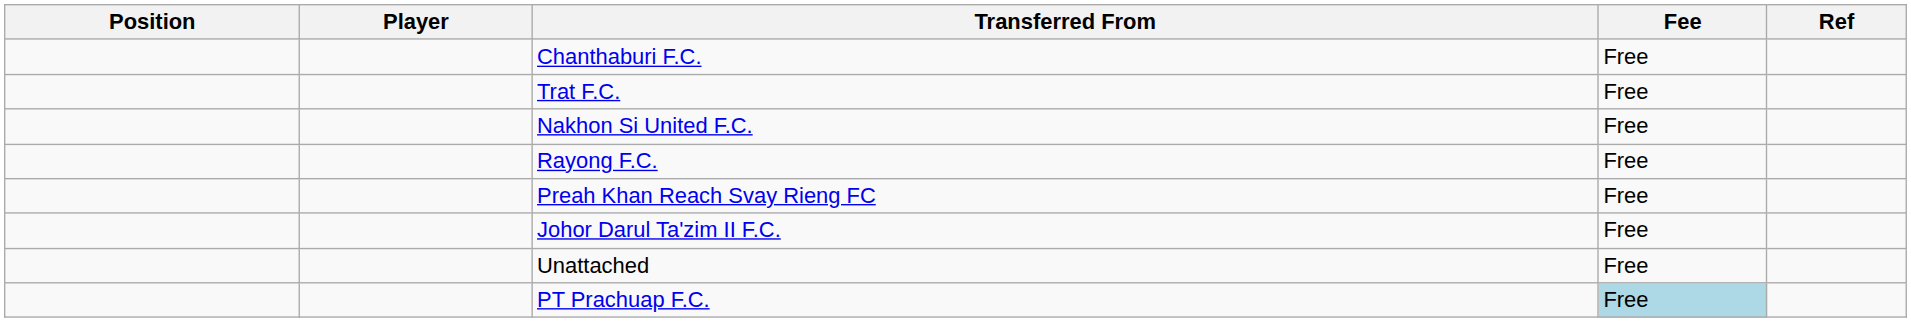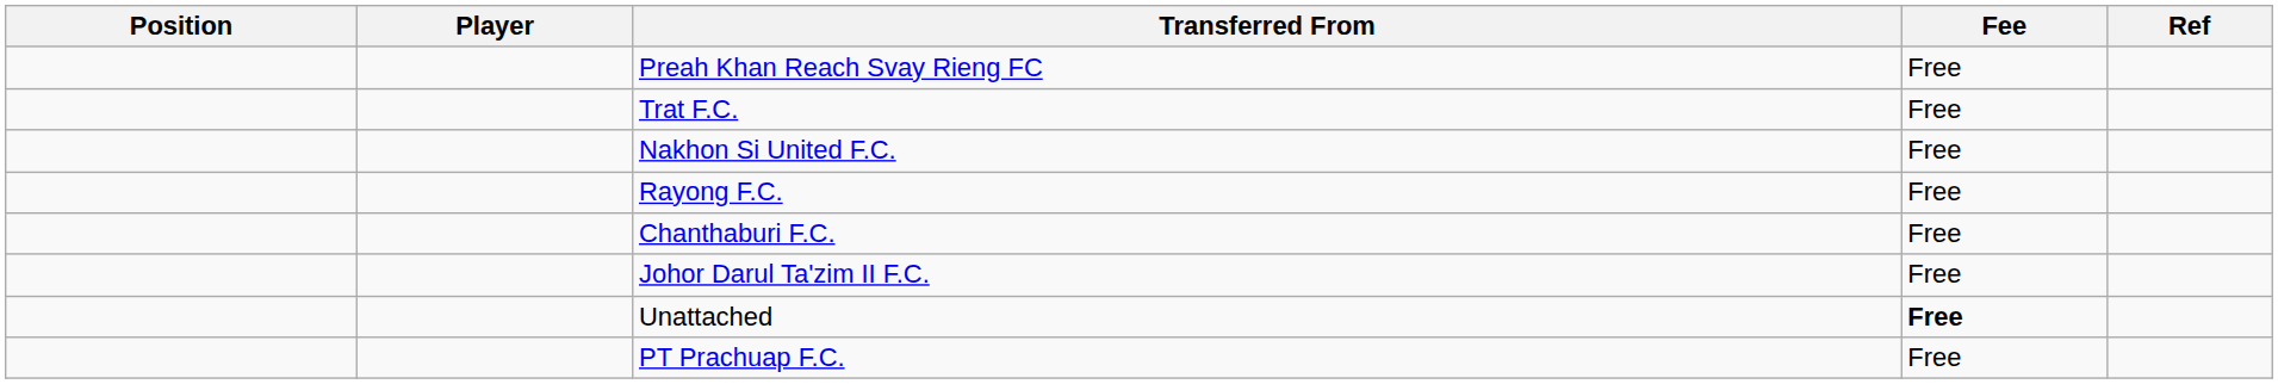rows swapped: Preah Khan Reach Svay Rieng FC <-> Chanthaburi F.C.
Unattached | Fee: normal -> bold
PT Prachuap F.C. | Fee: lightblue background -> no background
